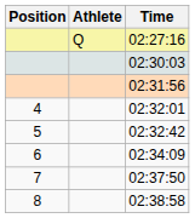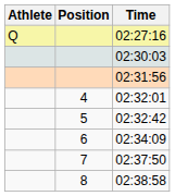columns swapped: Position <-> Athlete
